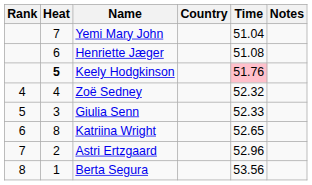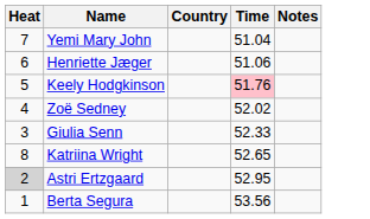- column: Rank | 4 | 5 | 6 | 7 | 8
Henriette Jæger | Time: 51.08 -> 51.06
Keely Hodgkinson | Heat: bold -> normal
Zoë Sedney | Time: 52.32 -> 52.02
Astri Ertzgaard | Heat: no background -> lightgrey background
Astri Ertzgaard | Time: 52.96 -> 52.95
